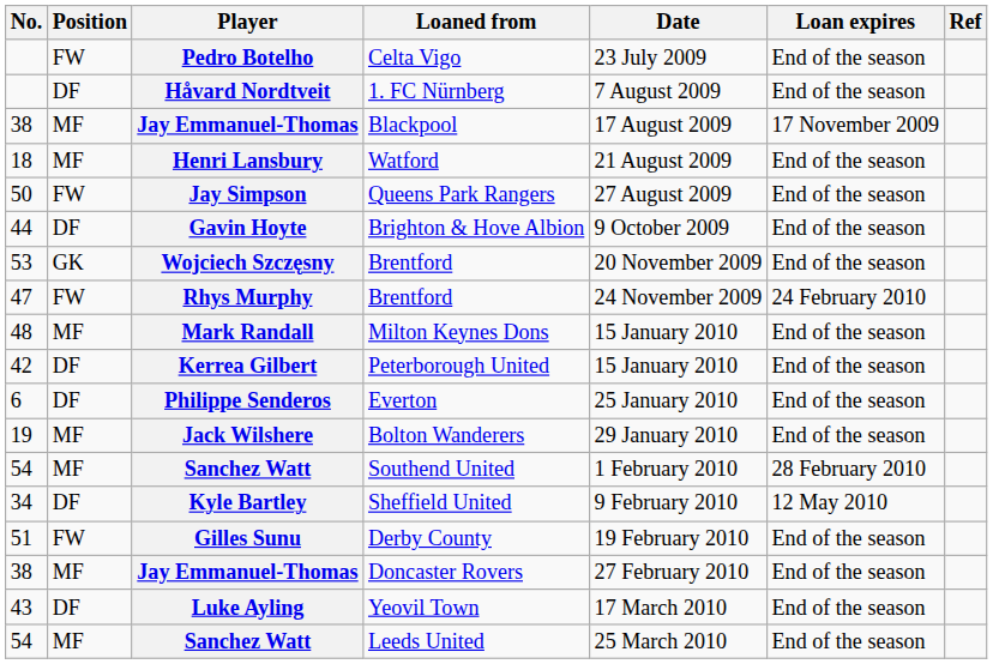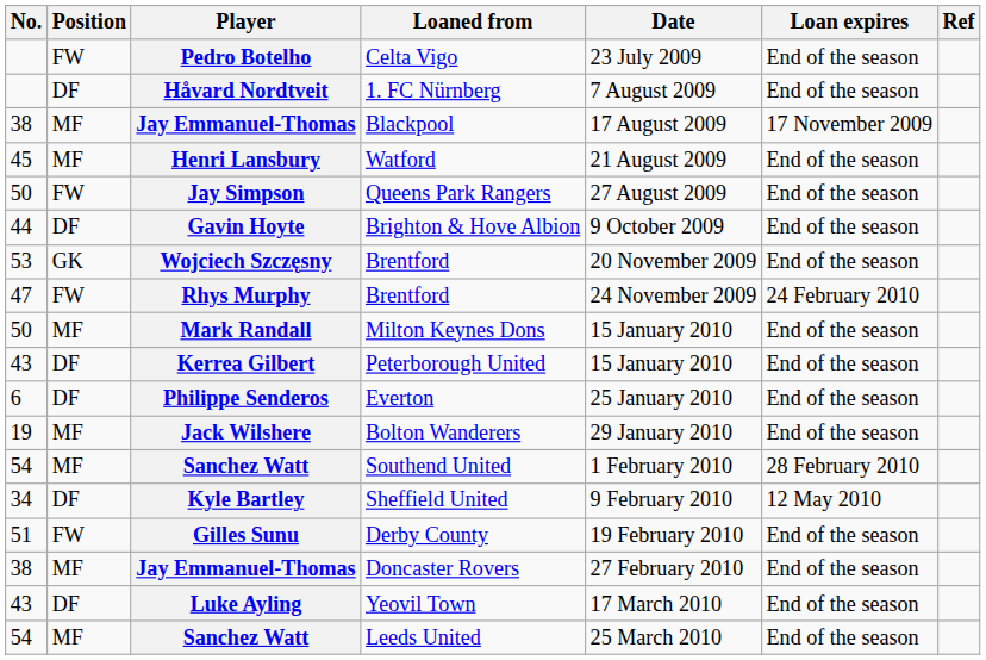Watford | No.: 18 -> 45
Milton Keynes Dons | No.: 48 -> 50
Peterborough United | No.: 42 -> 43
